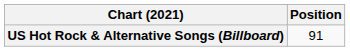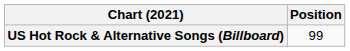US Hot Rock & Alternative Songs (Billboard) | Position: 91 -> 99
